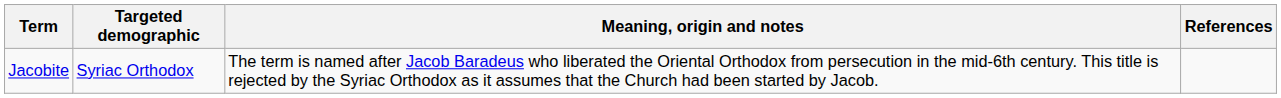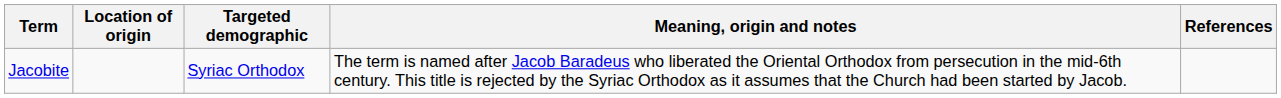+ column: Location of origin
